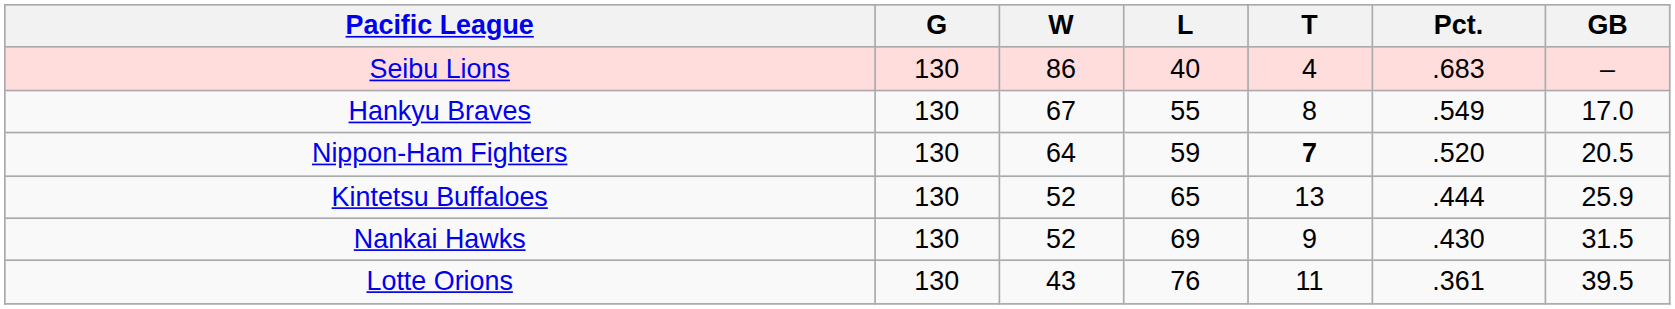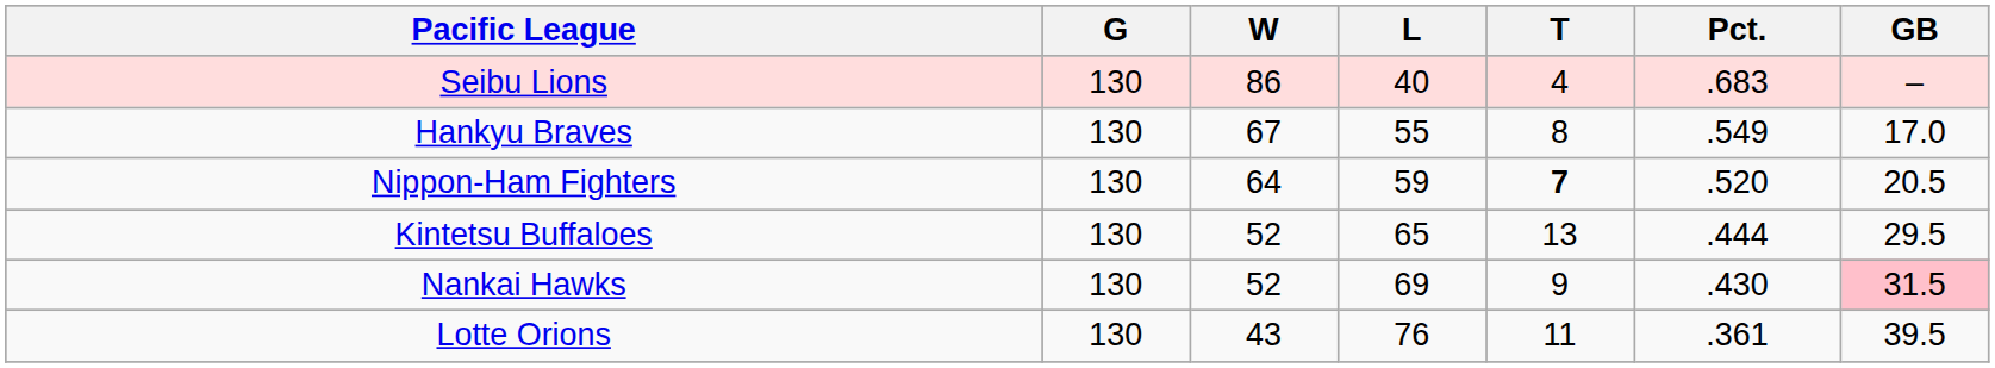Kintetsu Buffaloes | GB: 25.9 -> 29.5
Nankai Hawks | GB: no background -> pink background
